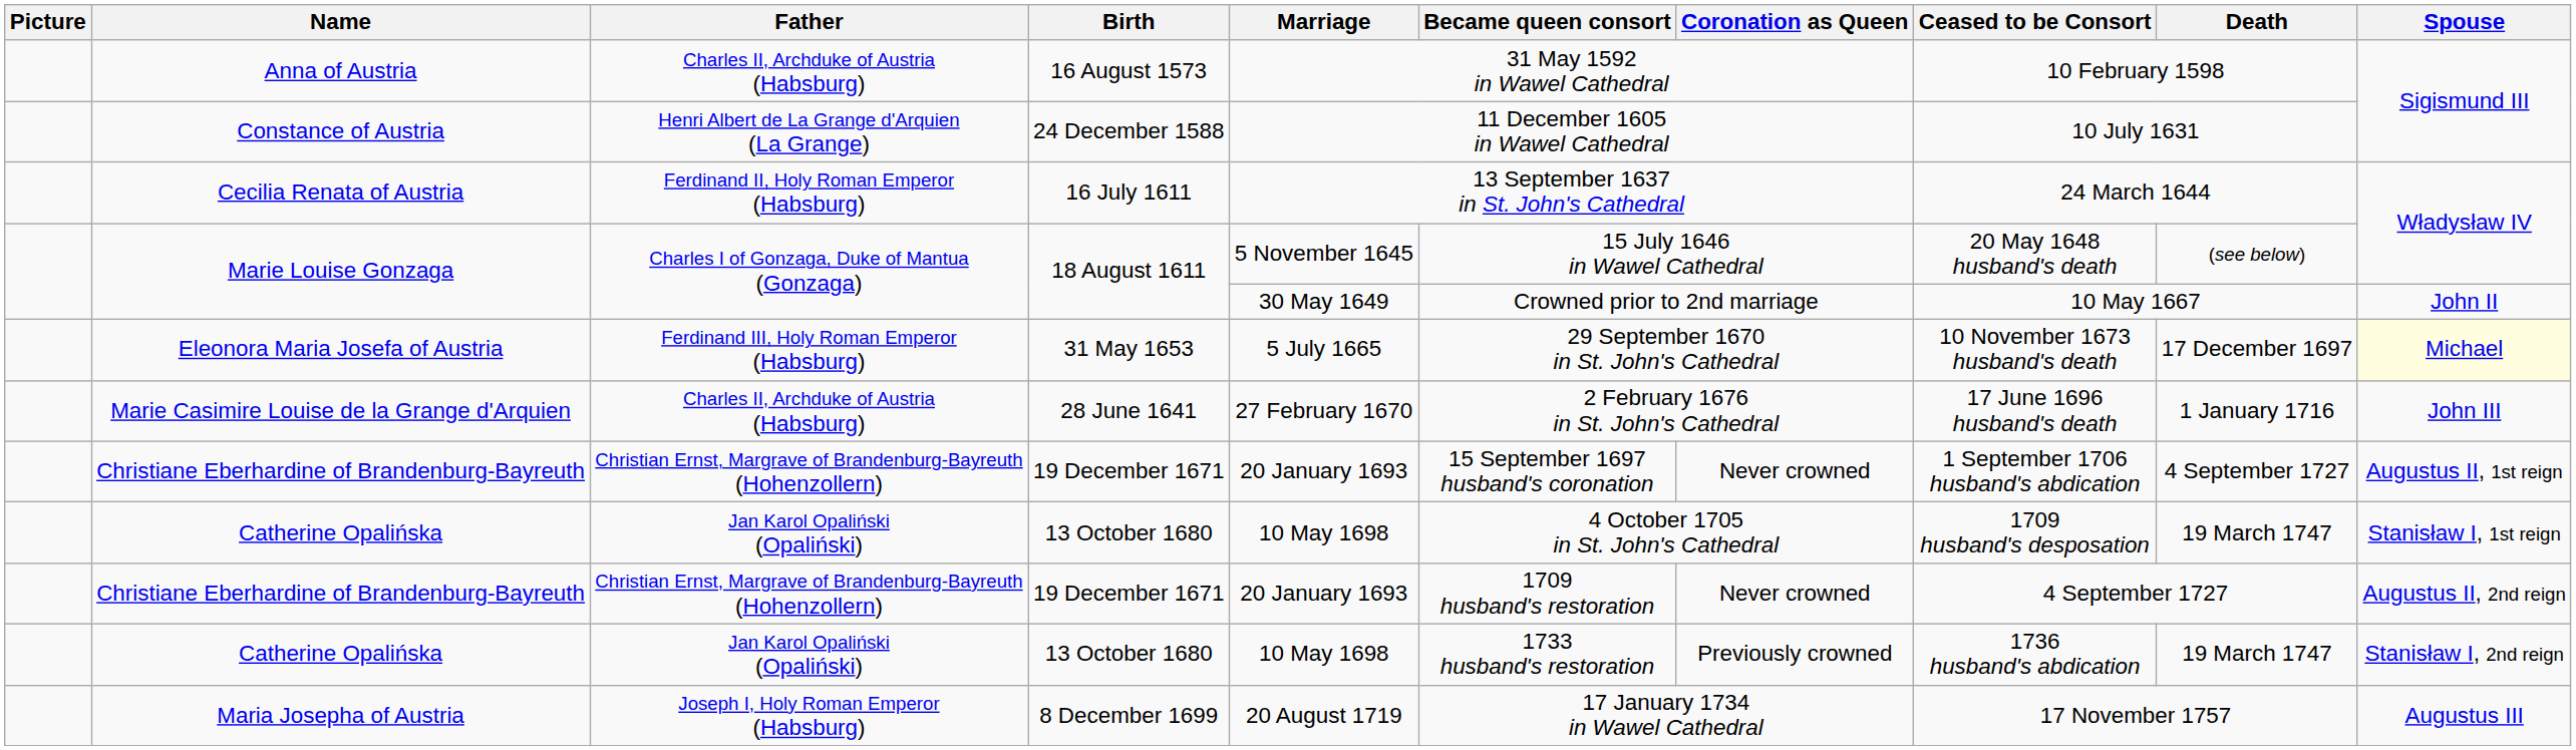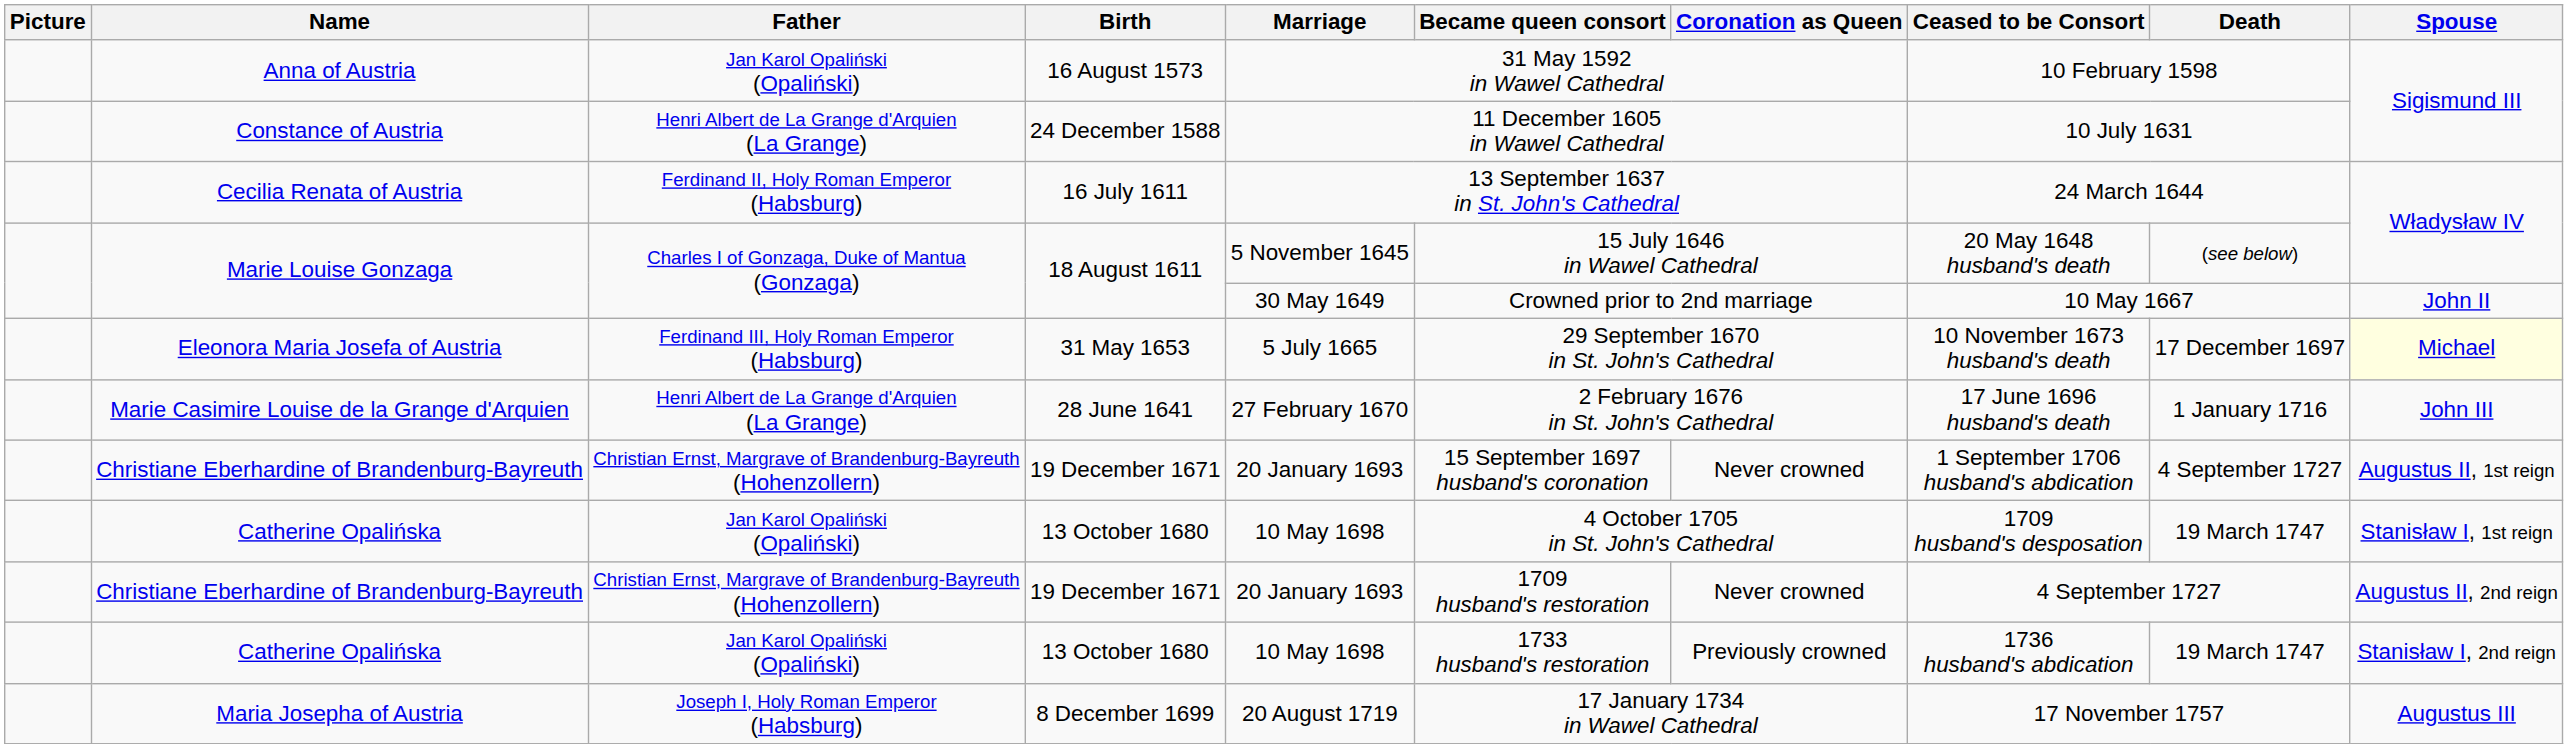Anna of Austria | Father: Charles II, Archduke of Austria (Habsburg) -> Jan Karol Opaliński (Opaliński)
Marie Casimire Louise de la Grange d'Arquien | Father: Charles II, Archduke of Austria (Habsburg) -> Henri Albert de La Grange d'Arquien (La Grange)
